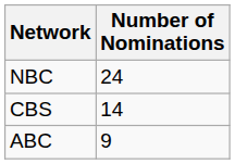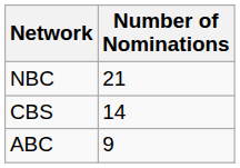NBC | Number of Nominations: 24 -> 21
